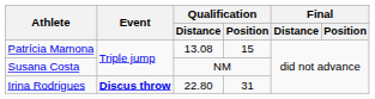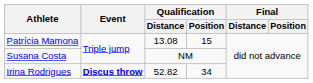Irina Rodrigues | Qualification / Distance: 22.80 -> 52.82
Irina Rodrigues | Qualification / Position: 31 -> 34
